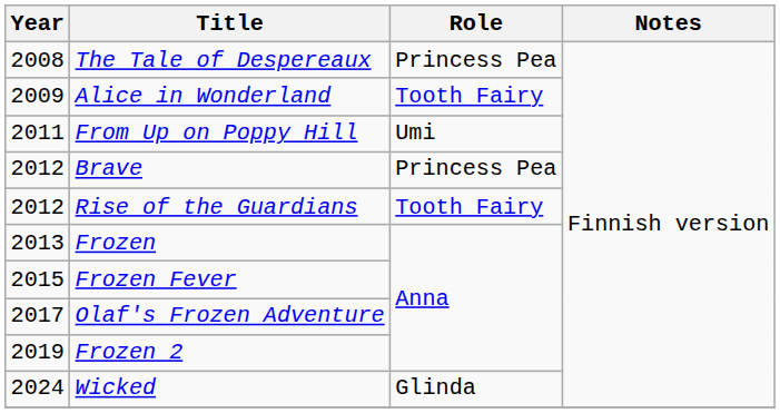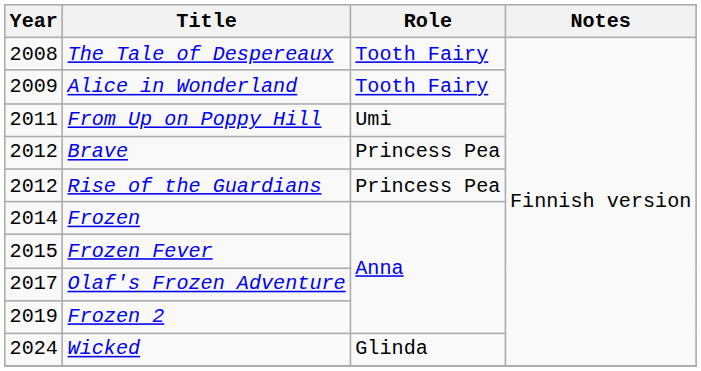The Tale of Despereaux | Role: Princess Pea -> Tooth Fairy
Rise of the Guardians | Role: Tooth Fairy -> Princess Pea
Frozen | Year: 2013 -> 2014
